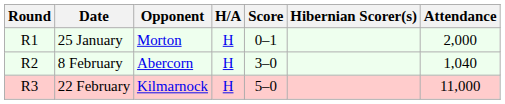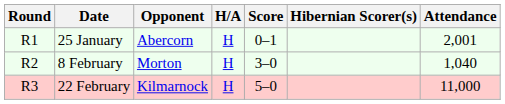25 January | Opponent: Morton -> Abercorn
25 January | Attendance: 2,000 -> 2,001
8 February | Opponent: Abercorn -> Morton
